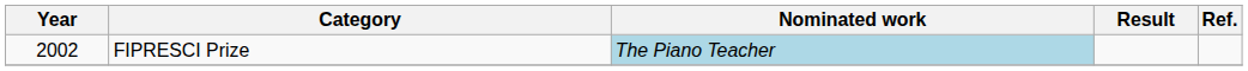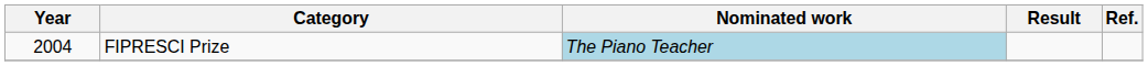FIPRESCI Prize | Year: 2002 -> 2004
